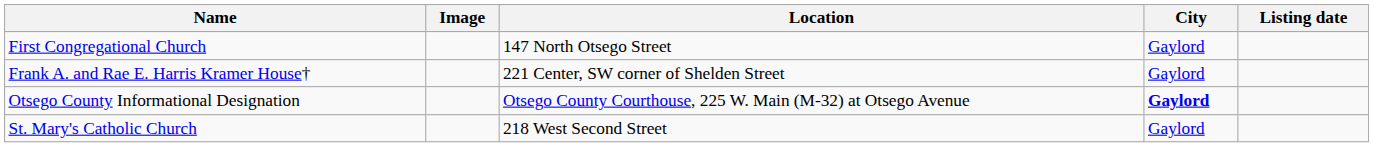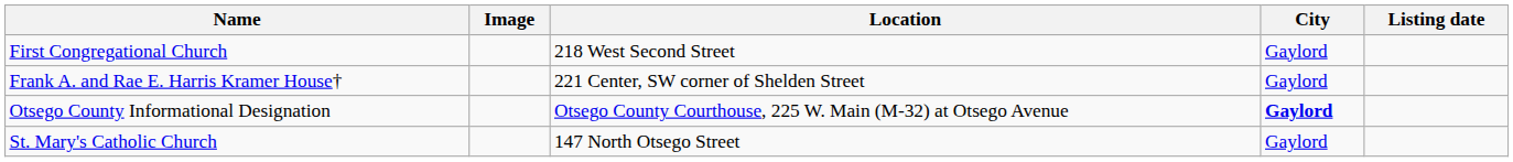First Congregational Church | Location: 147 North Otsego Street -> 218 West Second Street
St. Mary's Catholic Church | Location: 218 West Second Street -> 147 North Otsego Street
